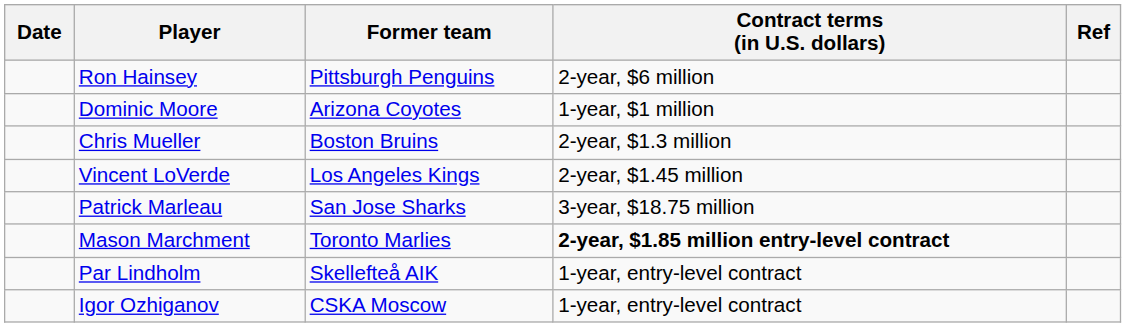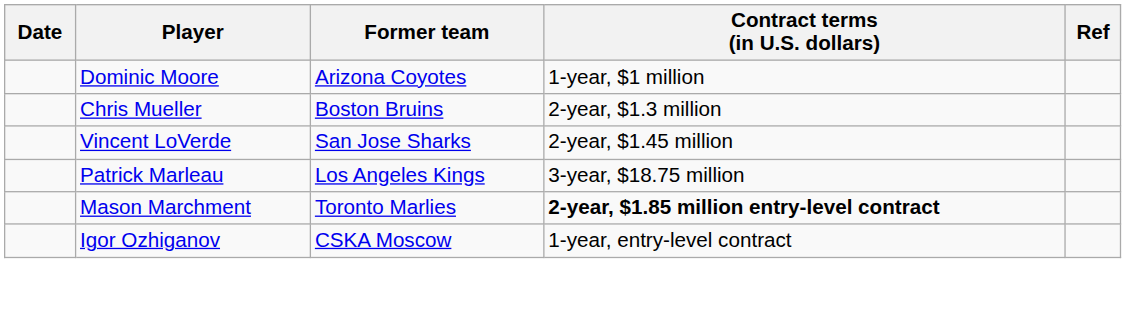- row: Ron Hainsey | Pittsburgh Penguins | 2-year, $6 million
Vincent LoVerde | Former team: Los Angeles Kings -> San Jose Sharks
Patrick Marleau | Former team: San Jose Sharks -> Los Angeles Kings
- row: Par Lindholm | Skellefteå AIK | 1-year, entry-level contract
